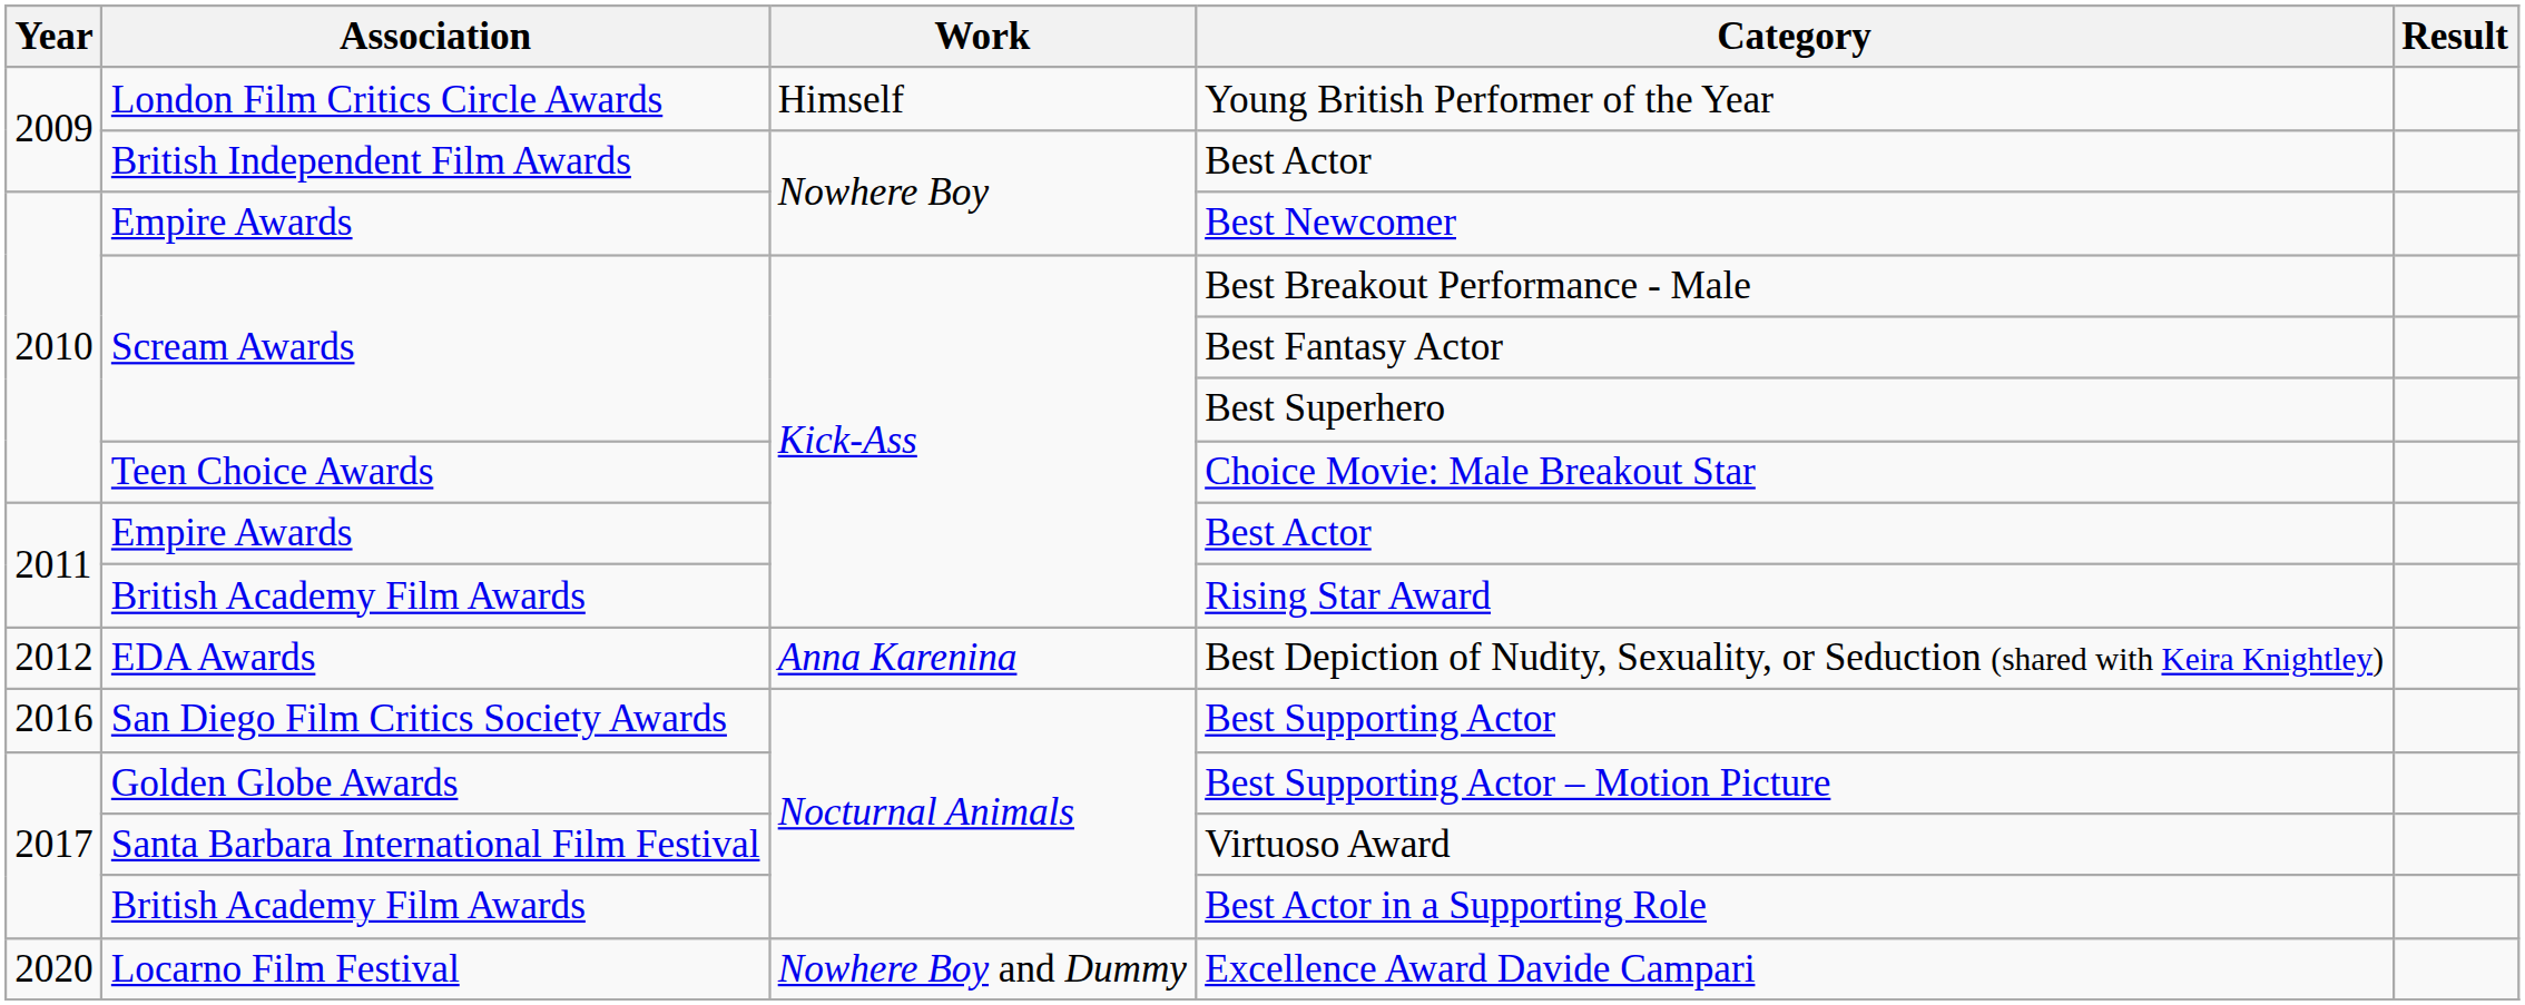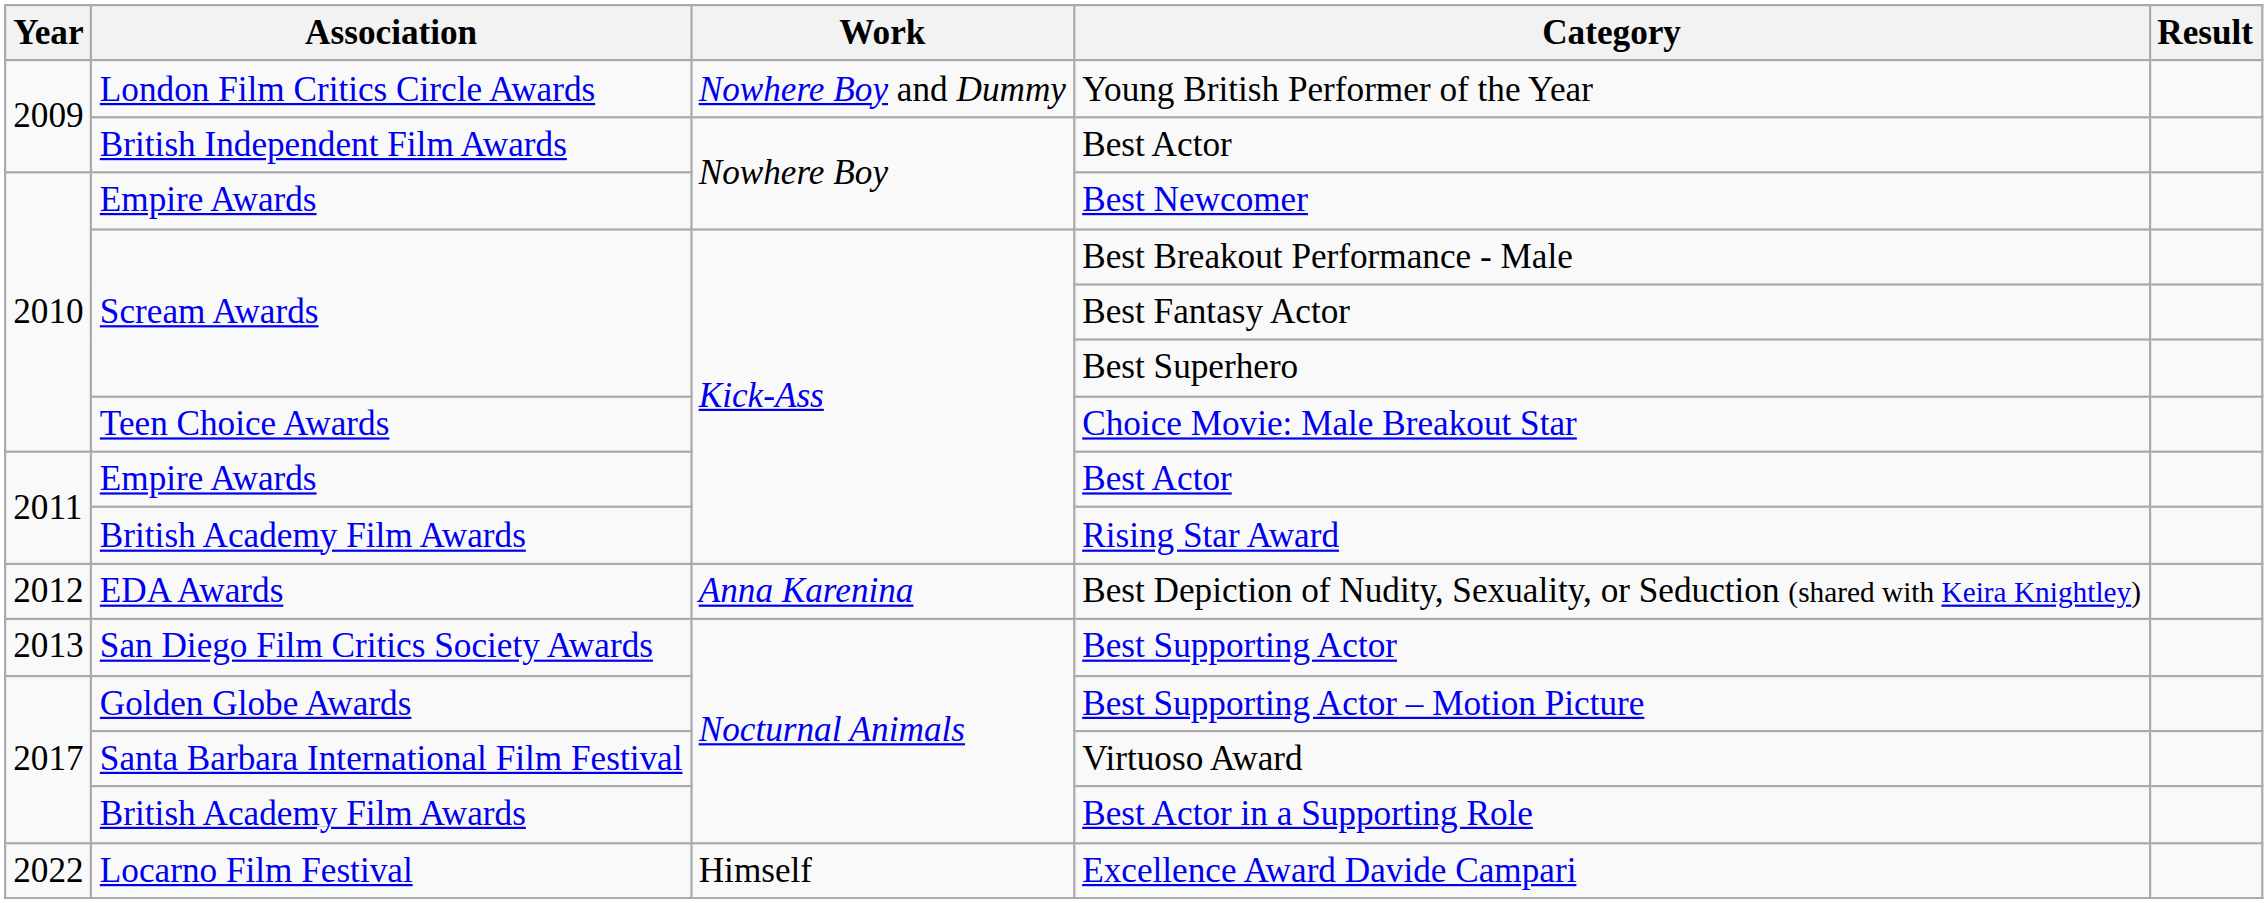Young British Performer of the Year | Work: Himself -> Nowhere Boy and Dummy
Best Supporting Actor | Year: 2016 -> 2013
Excellence Award Davide Campari | Year: 2020 -> 2022
Excellence Award Davide Campari | Work: Nowhere Boy and Dummy -> Himself
